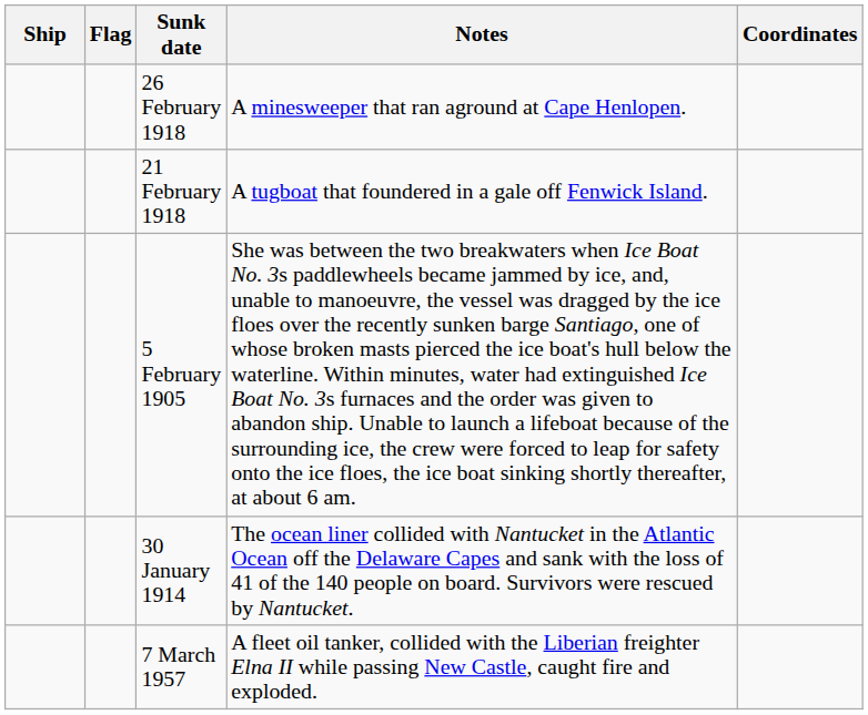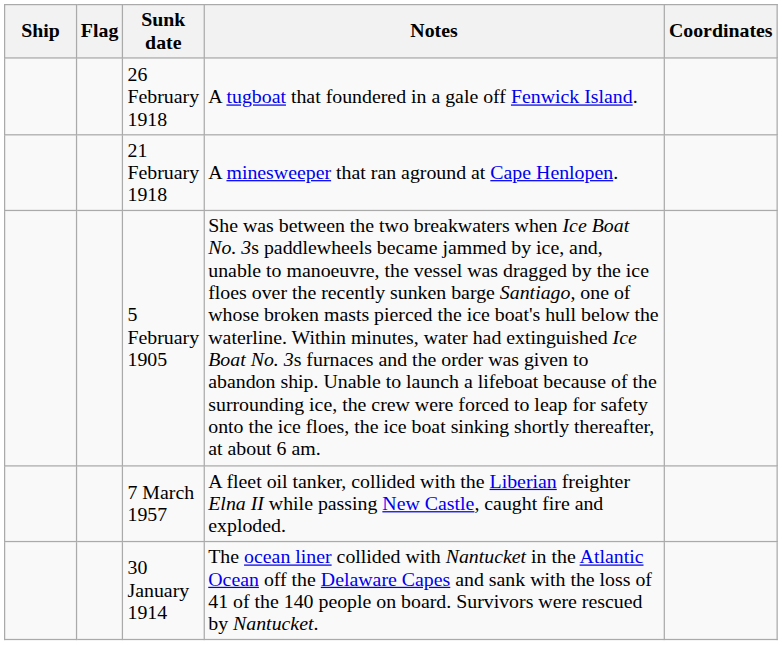26 February 1918 | Notes: A minesweeper that ran aground at Cape Henlopen. -> A tugboat that foundered in a gale off Fenwick Island.
21 February 1918 | Notes: A tugboat that foundered in a gale off Fenwick Island. -> A minesweeper that ran aground at Cape Henlopen.
rows swapped: 7 March 1957 <-> 30 January 1914
